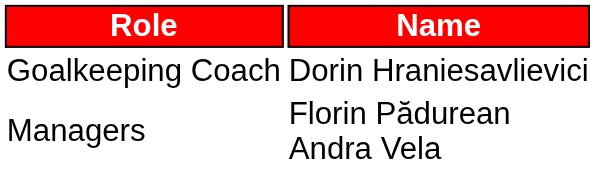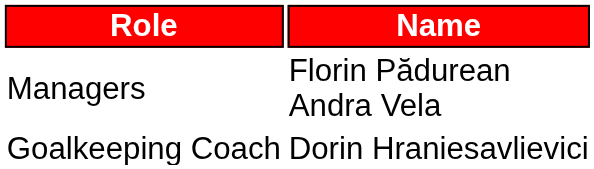rows swapped: Managers <-> Goalkeeping Coach
